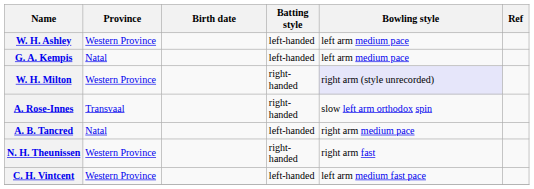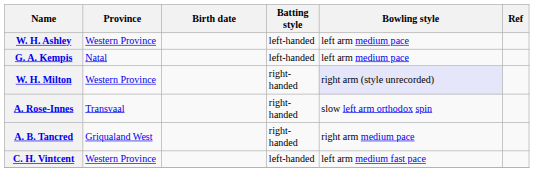A. B. Tancred | Province: Natal -> Griqualand West
A. B. Tancred | Batting style: left-handed -> right-handed
- row: N. H. Theunissen | Western Province | right-handed | right arm fast
